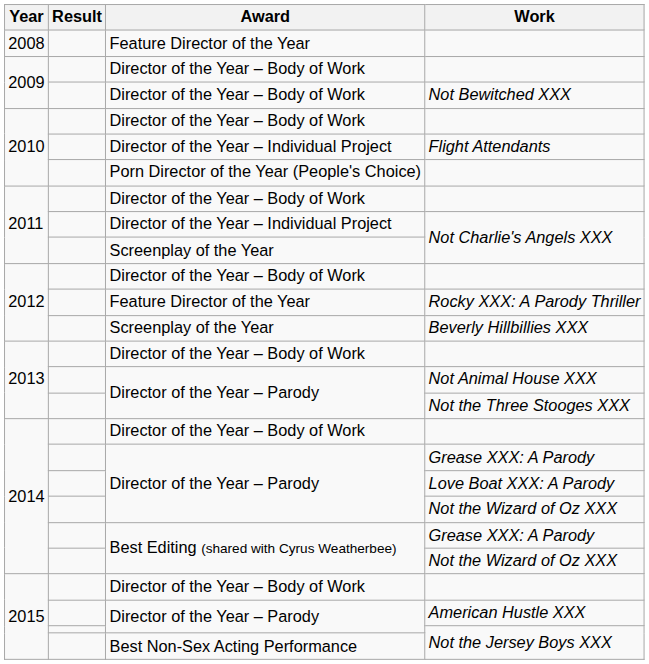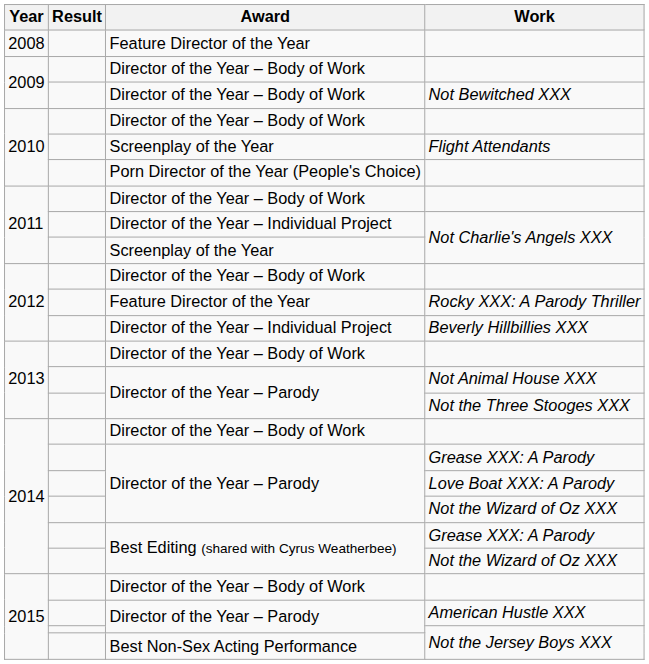Flight Attendants | Award: Director of the Year – Individual Project -> Screenplay of the Year
Beverly Hillbillies XXX | Award: Screenplay of the Year -> Director of the Year – Individual Project
